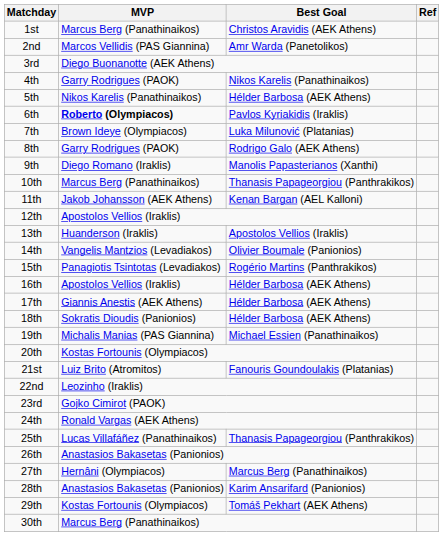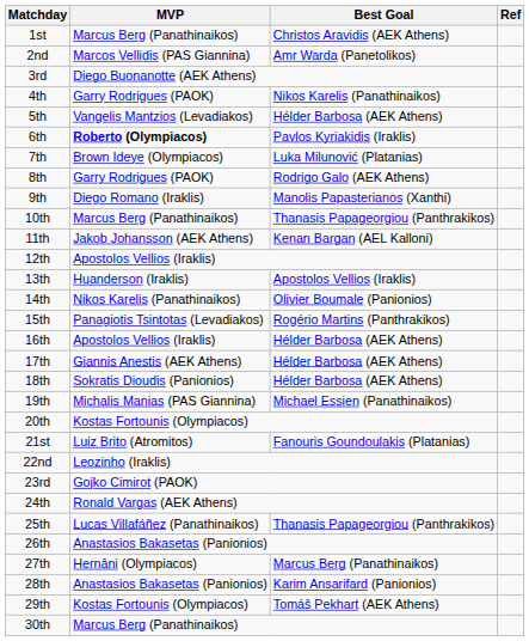5th | MVP: Nikos Karelis (Panathinaikos) -> Vangelis Mantzios (Levadiakos)
14th | MVP: Vangelis Mantzios (Levadiakos) -> Nikos Karelis (Panathinaikos)
